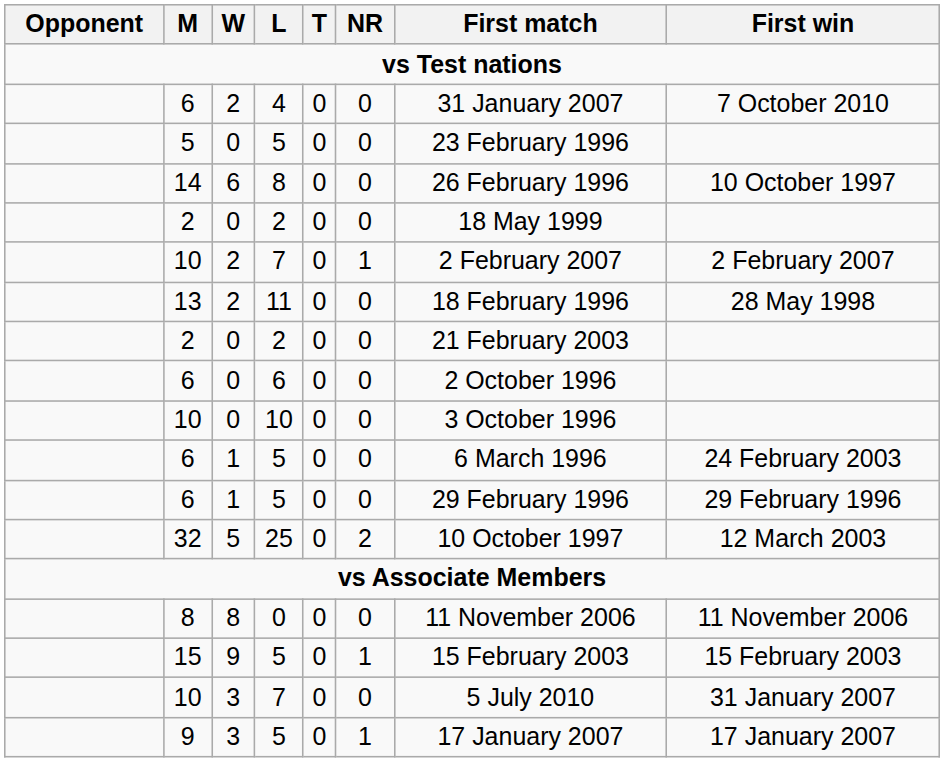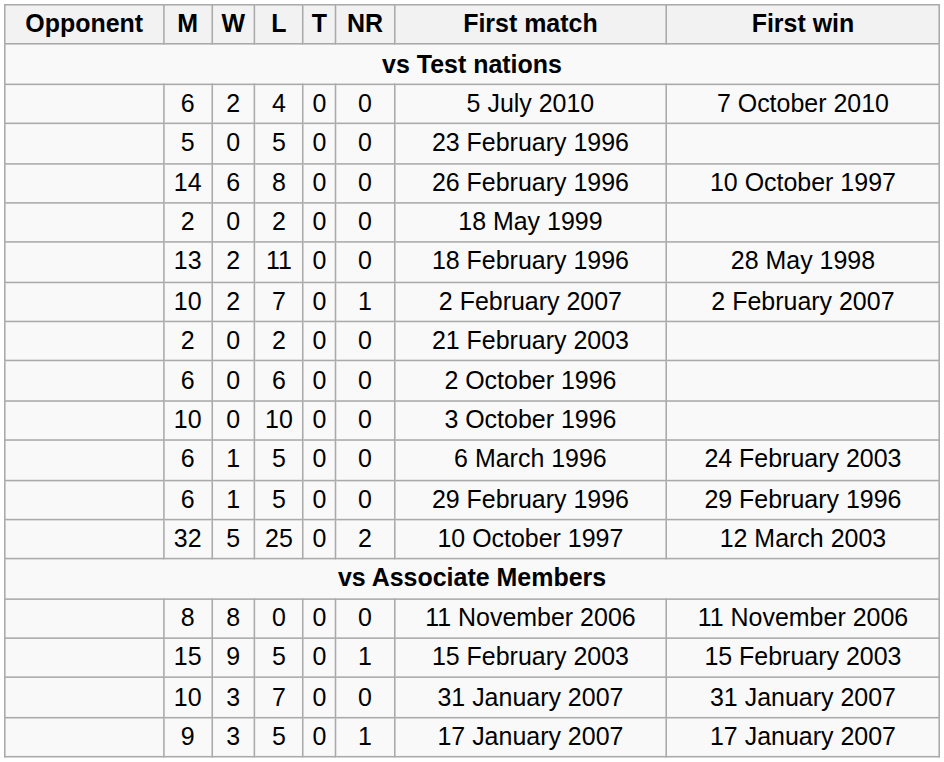6 / 2 | First match: 31 January 2007 -> 5 July 2010
rows swapped: 13 <-> 10 / 2
10 / 3 | First match: 5 July 2010 -> 31 January 2007
